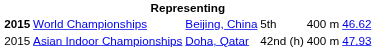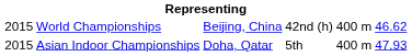World Championships | column 1: bold -> normal
World Championships | column 4: 5th -> 42nd (h)
Asian Indoor Championships | column 4: 42nd (h) -> 5th
